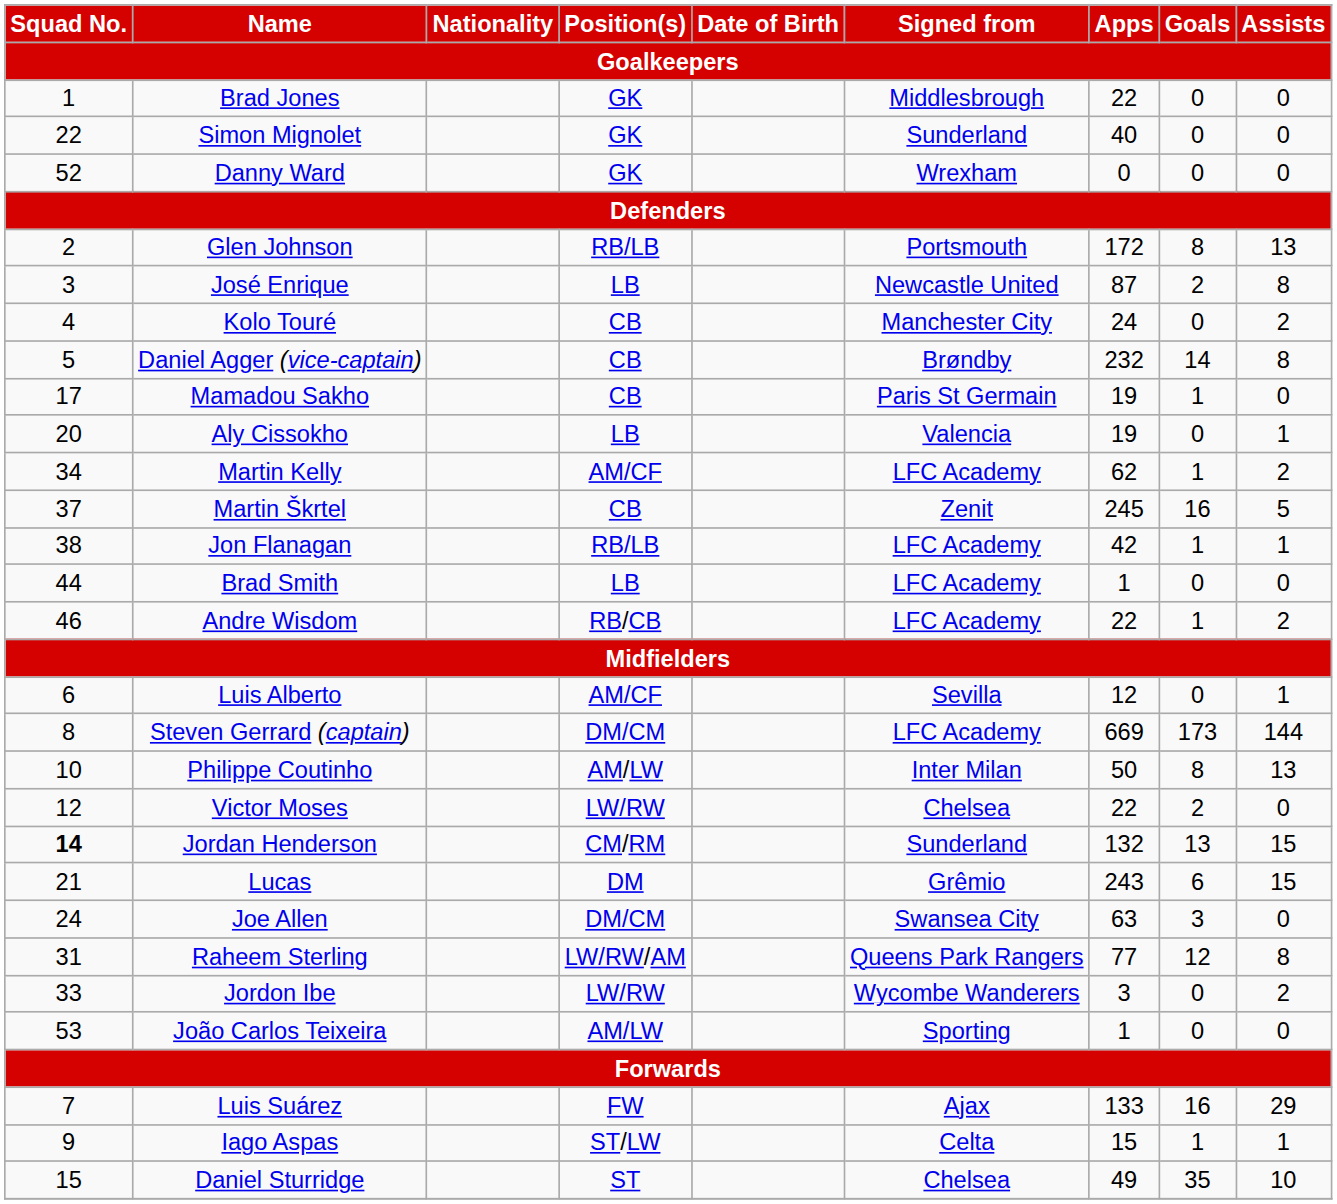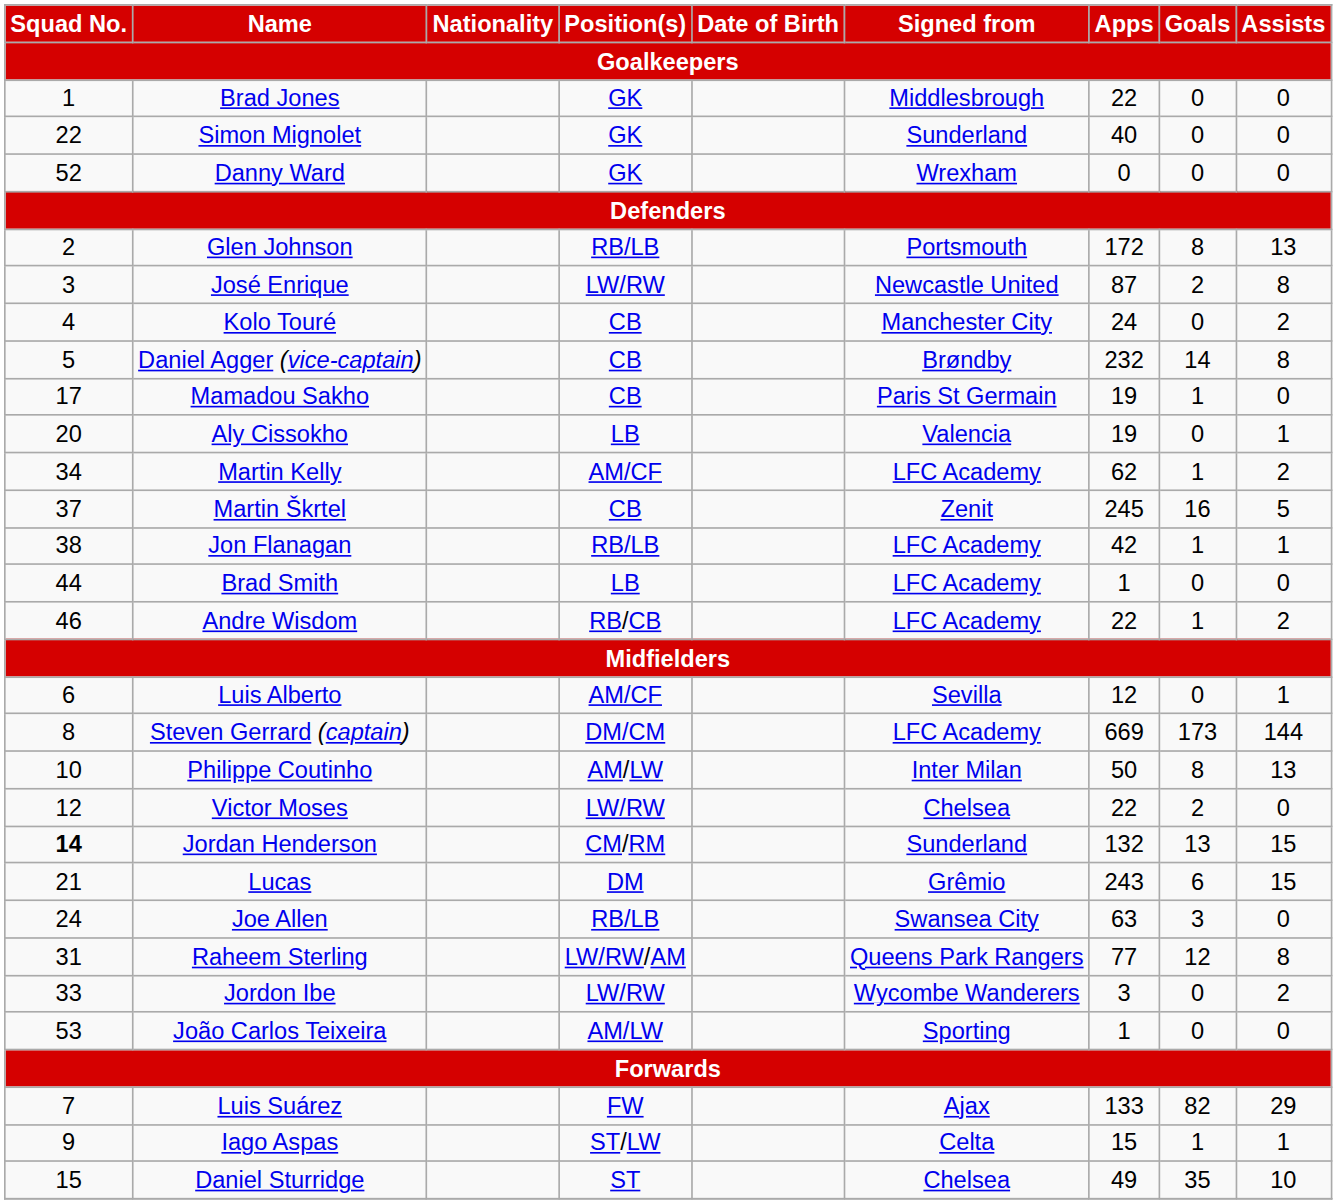José Enrique | Position(s) / Goalkeepers: LB -> LW/RW
Joe Allen | Position(s) / Goalkeepers: DM/CM -> RB/LB
Luis Suárez | Goals / Goalkeepers: 16 -> 82
